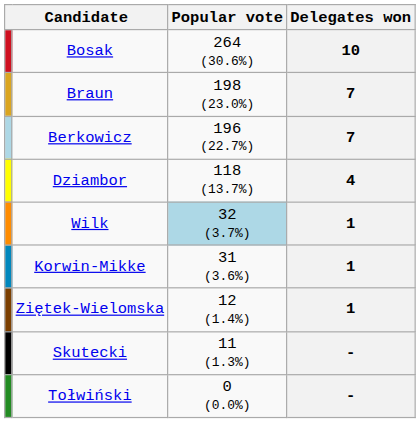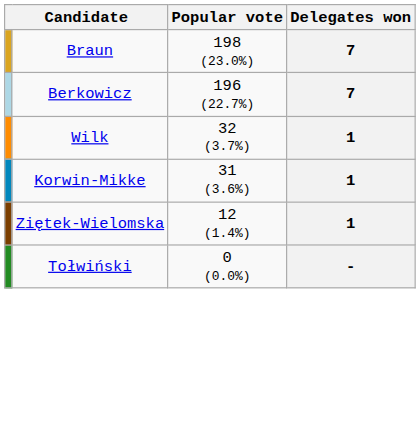- row: Bosak | 264 (30.6%) | 10
- row: Dziambor | 118 (13.7%) | 4
Wilk | Popular vote: lightblue background -> no background
- row: Skutecki | 11 (1.3%) | -
